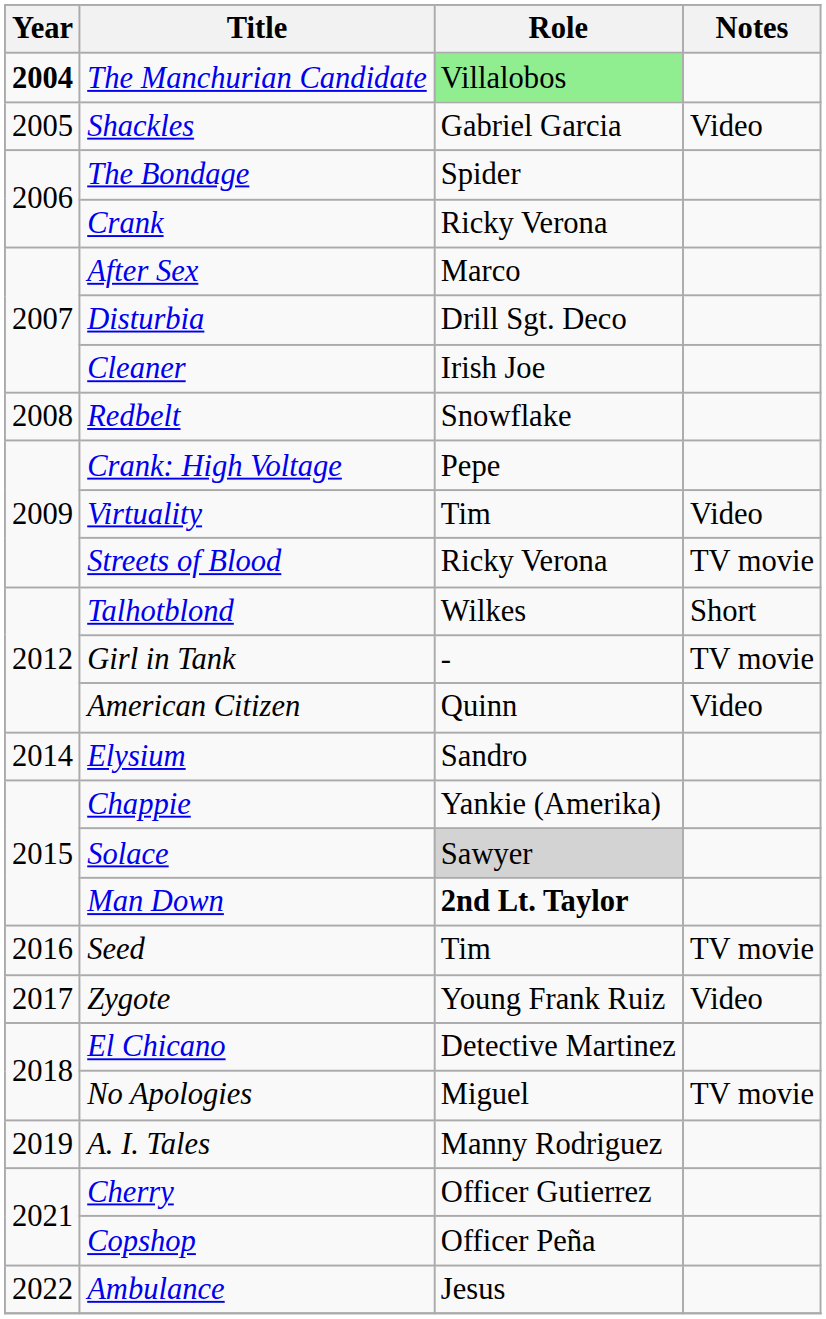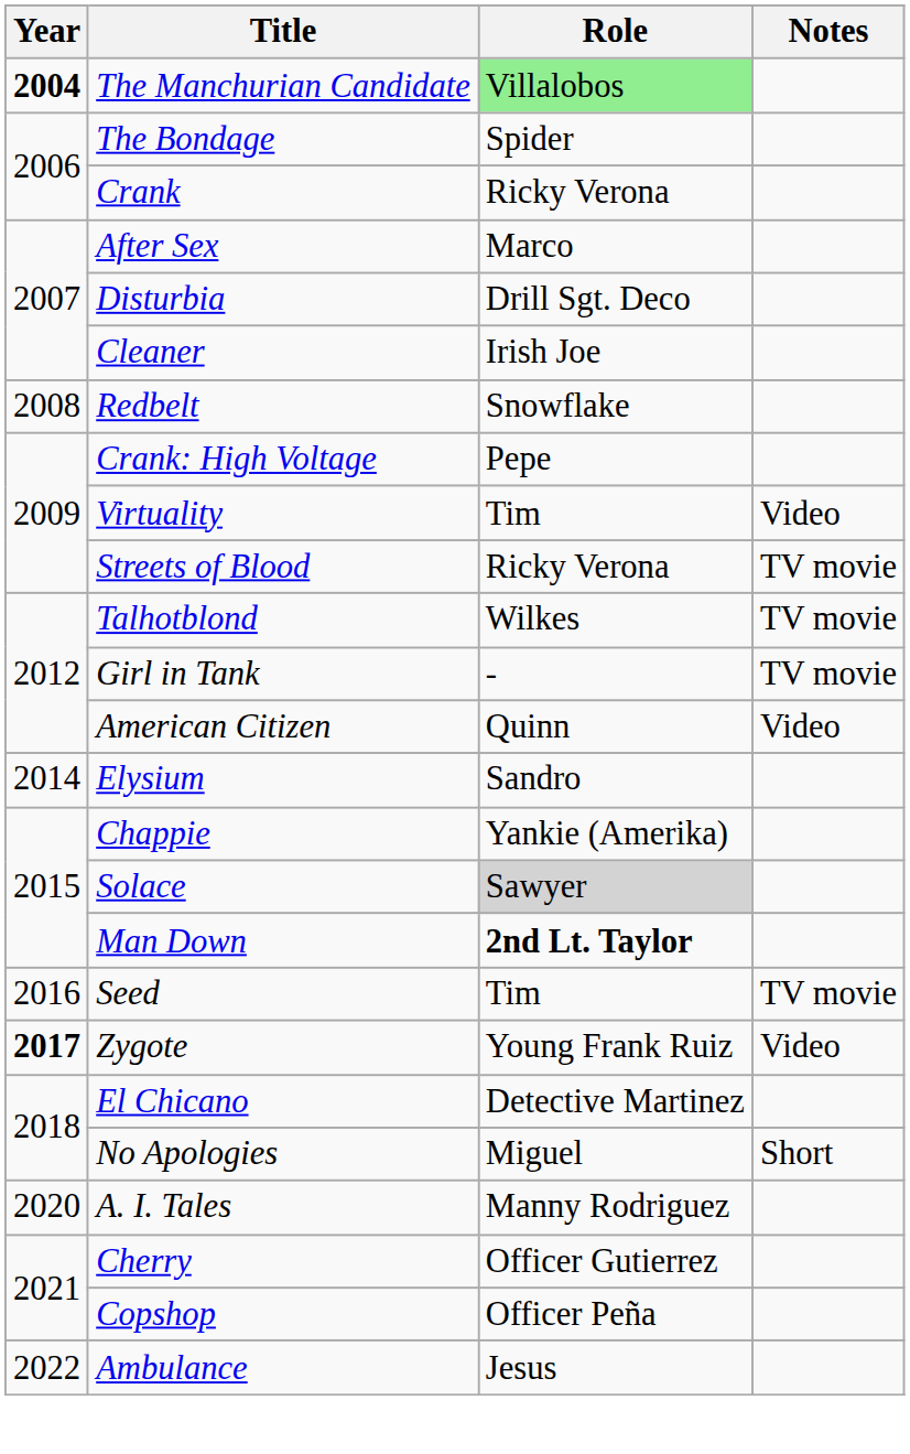- row: 2005 | Shackles | Gabriel Garcia | Video
Talhotblond | Notes: Short -> TV movie
Zygote | Year: normal -> bold
No Apologies | Notes: TV movie -> Short
A. I. Tales | Year: 2019 -> 2020
